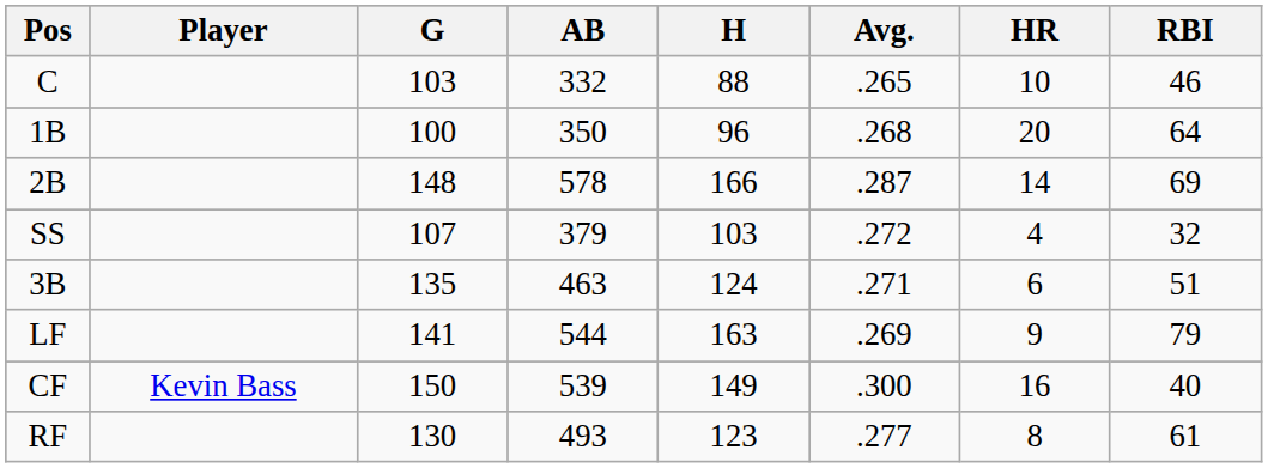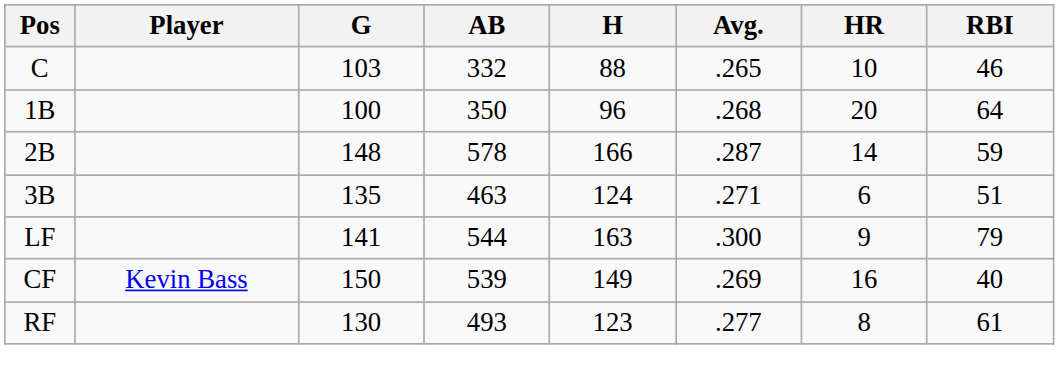2B | RBI: 69 -> 59
- row: SS | 107 | 379 | 103 | .272 | 4 | 32
LF | Avg.: .269 -> .300
CF | Avg.: .300 -> .269
